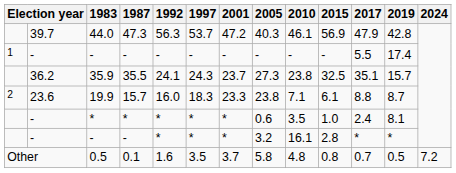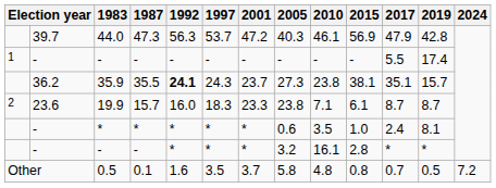35.9 | 1992: normal -> bold
35.9 | 2015: 32.5 -> 38.1
19.9 | 2017: 8.8 -> 8.7
